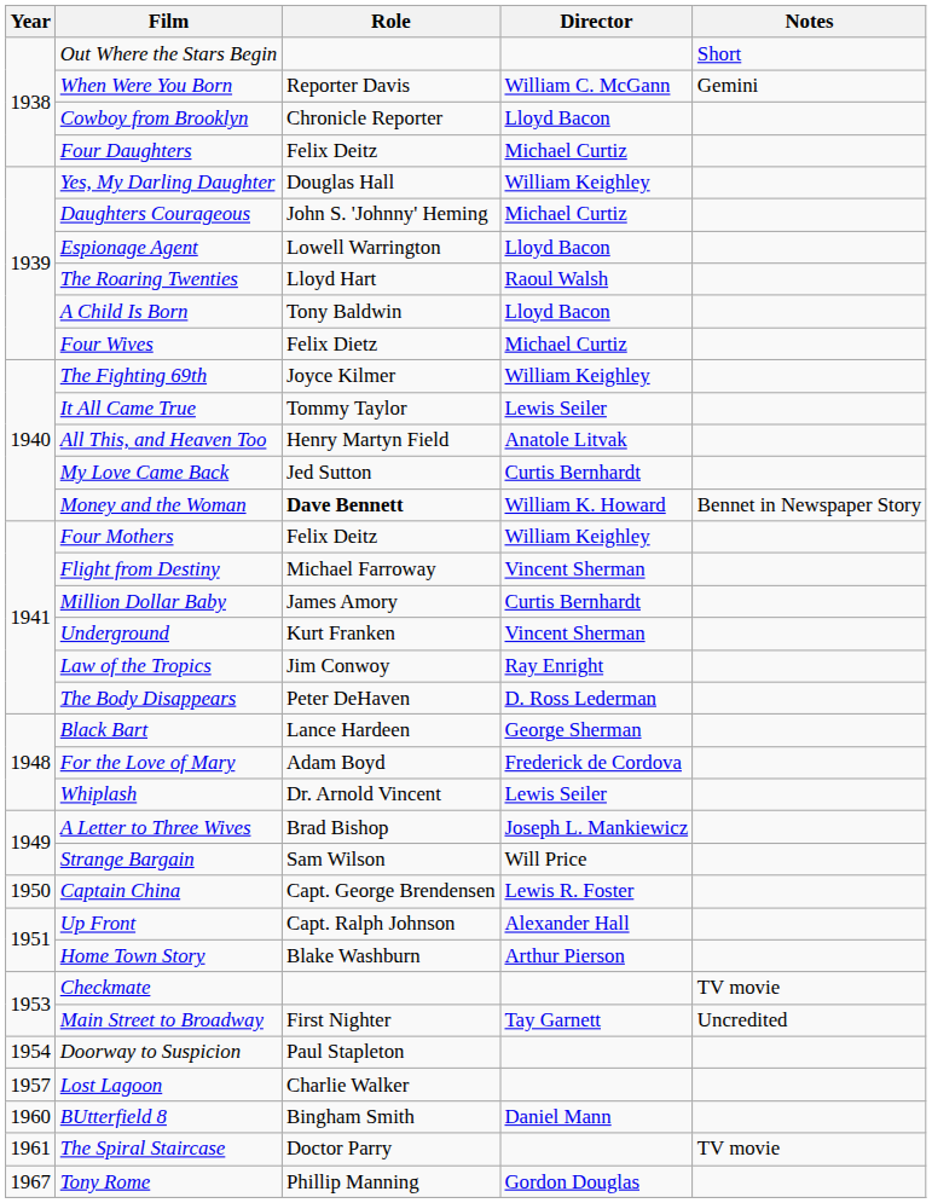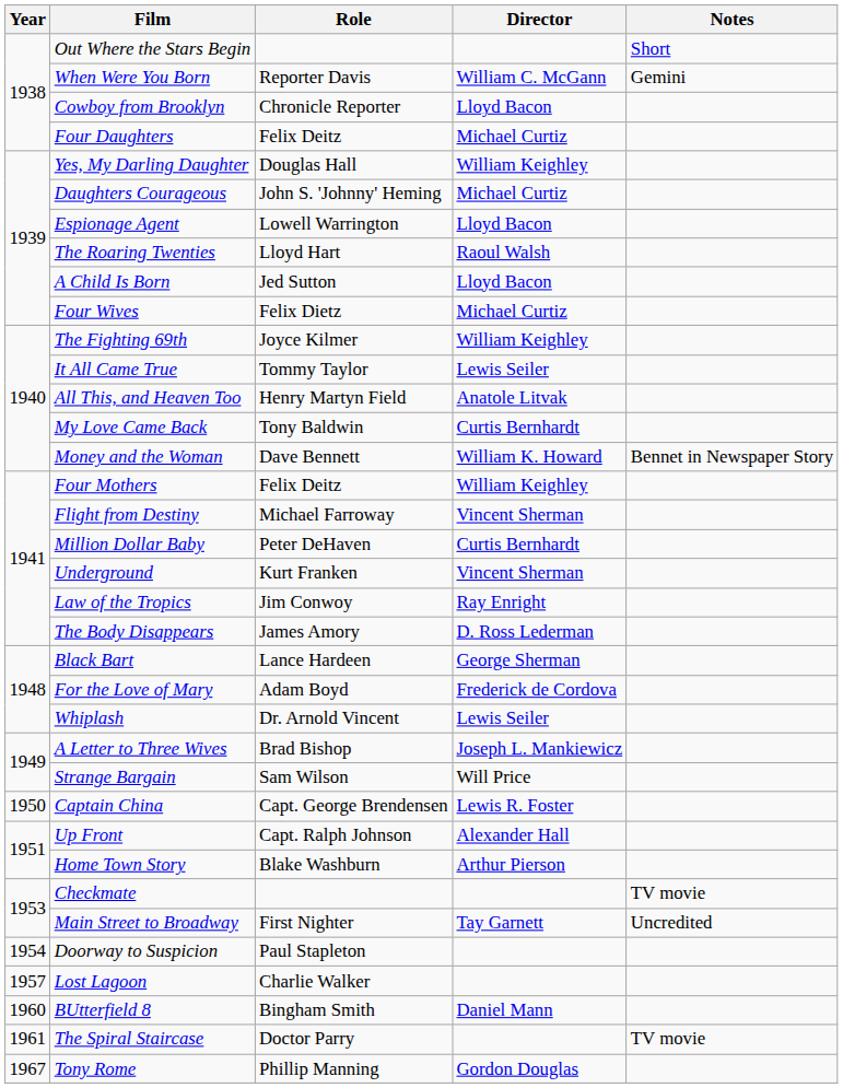A Child Is Born | Role: Tony Baldwin -> Jed Sutton
My Love Came Back | Role: Jed Sutton -> Tony Baldwin
Money and the Woman | Role: bold -> normal
Million Dollar Baby | Role: James Amory -> Peter DeHaven
The Body Disappears | Role: Peter DeHaven -> James Amory
